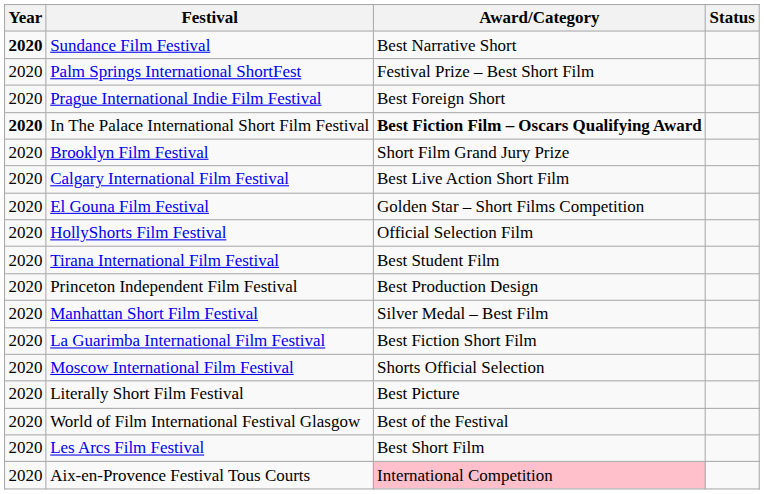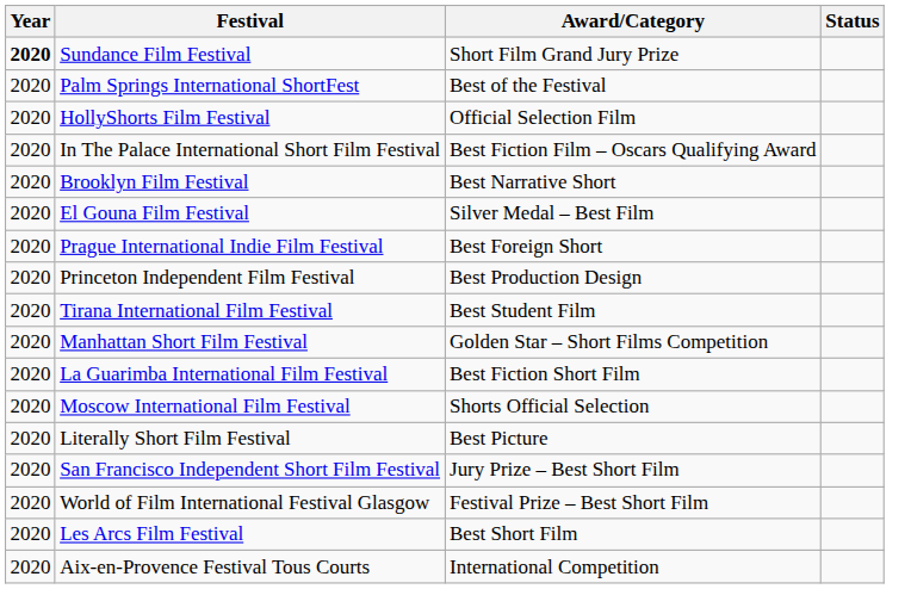Sundance Film Festival | Award/Category: Best Narrative Short -> Short Film Grand Jury Prize
Palm Springs International ShortFest | Award/Category: Festival Prize – Best Short Film -> Best of the Festival
rows swapped: Prague International Indie Film Festival <-> HollyShorts Film Festival
In The Palace International Short Film Festival | Year: bold -> normal
In The Palace International Short Film Festival | Award/Category: bold -> normal
Brooklyn Film Festival | Award/Category: Short Film Grand Jury Prize -> Best Narrative Short
- row: 2020 | Calgary International Film Festival | Best Live Action Short Film
El Gouna Film Festival | Award/Category: Golden Star – Short Films Competition -> Silver Medal – Best Film
rows swapped: Princeton Independent Film Festival <-> Tirana International Film Festival
Manhattan Short Film Festival | Award/Category: Silver Medal – Best Film -> Golden Star – Short Films Competition
+ row: 2020 | San Francisco Independent Short Film Festival | Jury Prize – Best Short Film
World of Film International Festival Glasgow | Award/Category: Best of the Festival -> Festival Prize – Best Short Film
Aix-en-Provence Festival Tous Courts | Award/Category: pink background -> no background
